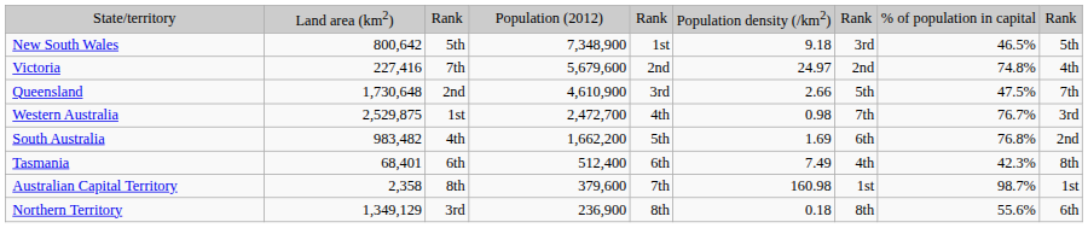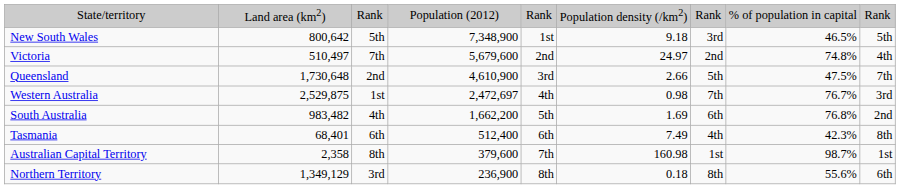Victoria | column 2: 227,416 -> 510,497
Western Australia | column 4: 2,472,700 -> 2,472,697
